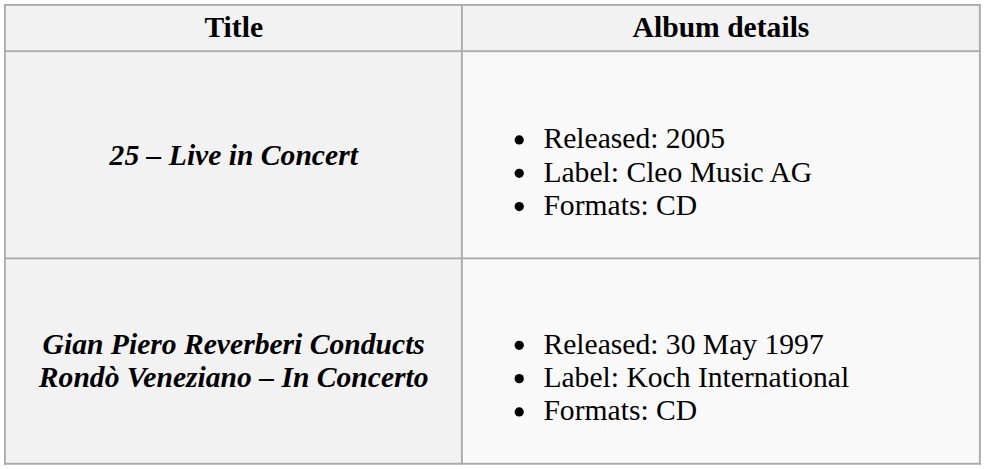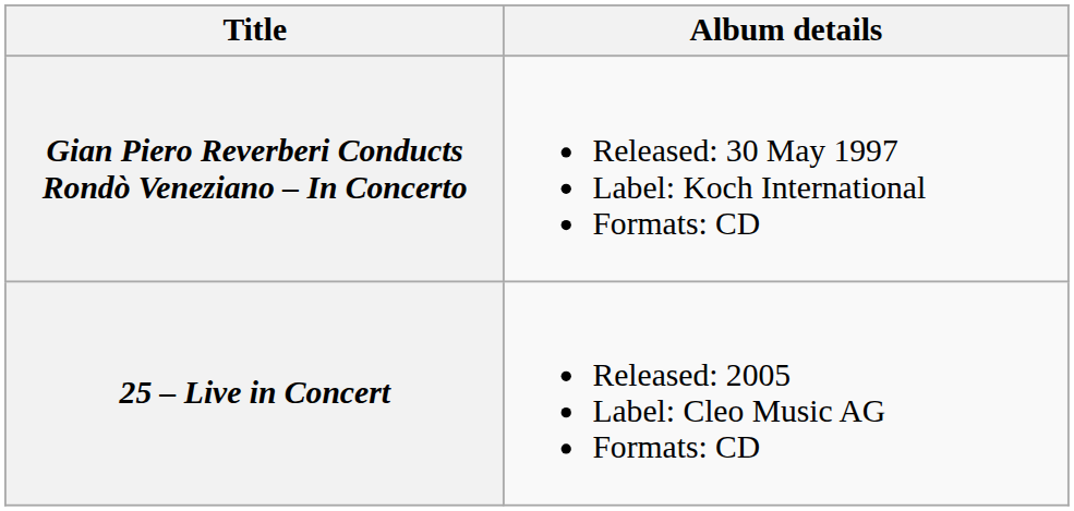rows swapped: Gian Piero Reverberi Conducts Rondò Veneziano – In Concerto <-> 25 – Live in Concert
